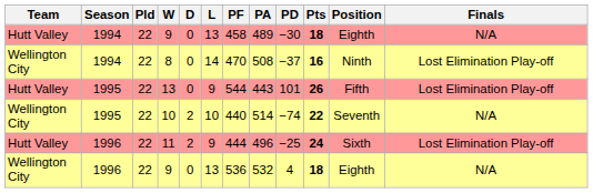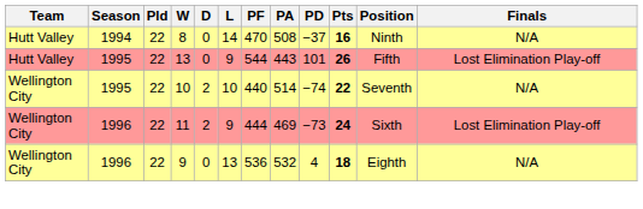- row: Hutt Valley | 1994 | 22 | 9 | 0 | 13 | 458 | 489 | −30 | 18 | Eighth | N/A
8 | Team: Wellington City -> Hutt Valley
8 | Finals: Lost Elimination Play-off -> N/A
11 | Team: Hutt Valley -> Wellington City
11 | PA: 496 -> 469
11 | PD: −25 -> −73
